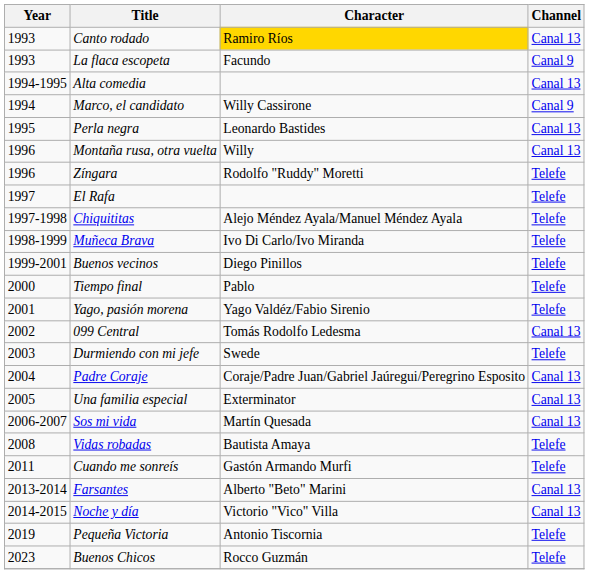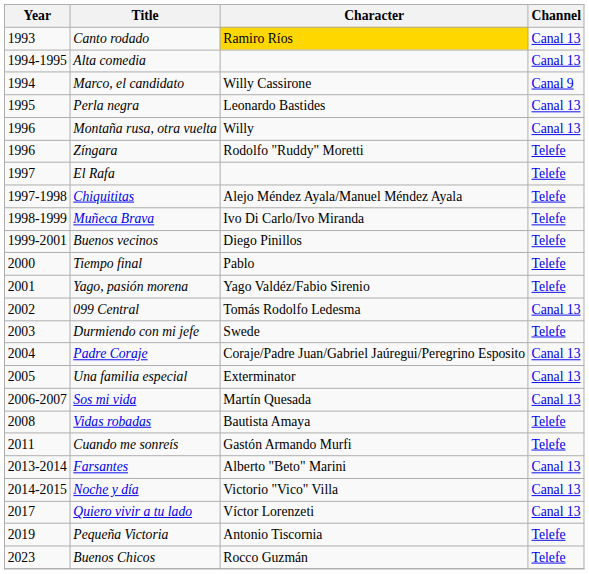- row: 1993 | La flaca escopeta | Facundo | Canal 9
+ row: 2017 | Quiero vivir a tu lado | Víctor Lorenzeti | Canal 13
